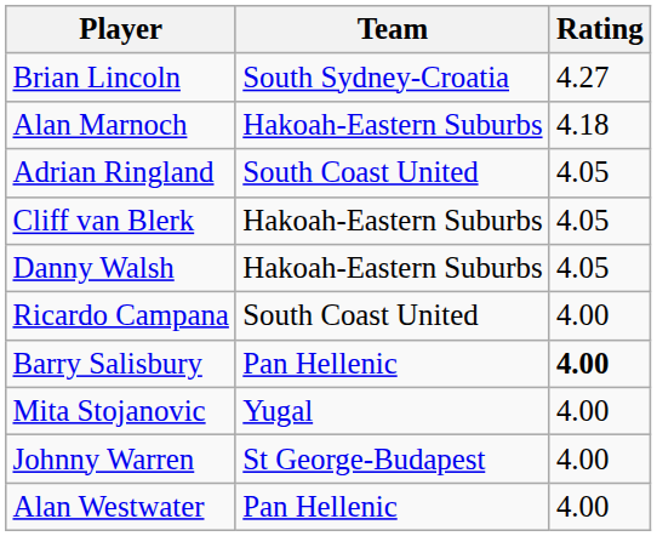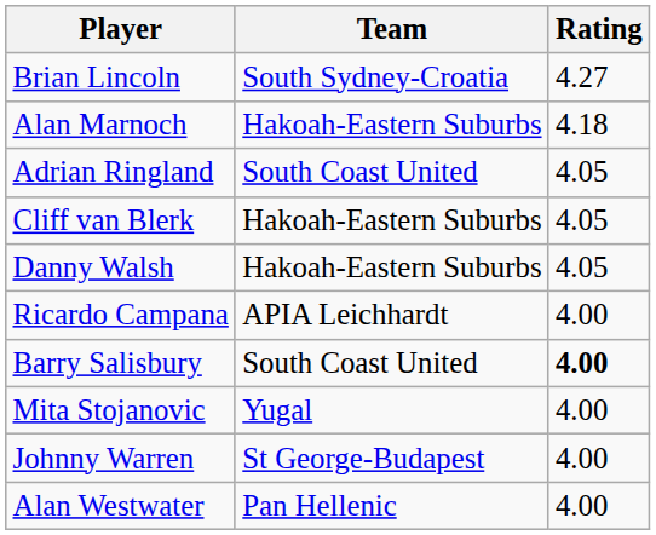Ricardo Campana | Team: South Coast United -> APIA Leichhardt
Barry Salisbury | Team: Pan Hellenic -> South Coast United
